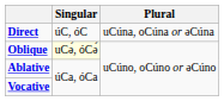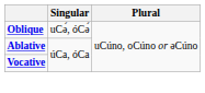- row: Direct | úC, óC | uCúna, oCúna or əCúna
Oblique | Singular: lightyellow background -> no background
